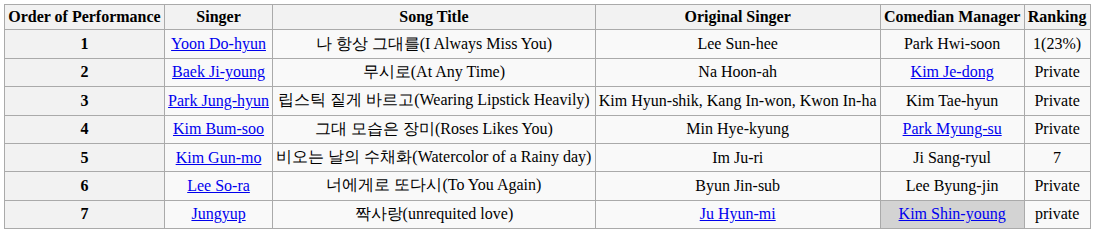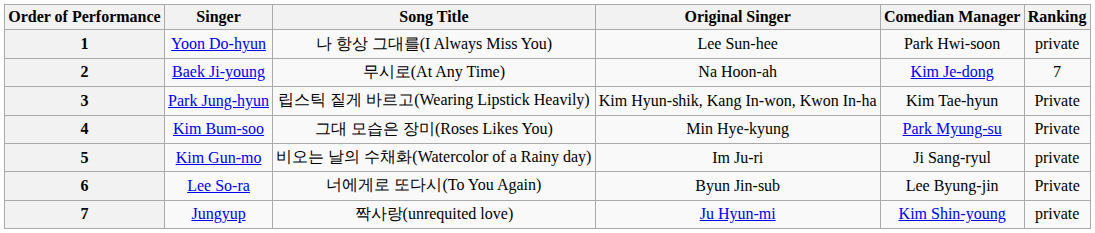Yoon Do-hyun | Ranking: 1(23%) -> private
Baek Ji-young | Ranking: Private -> 7
Kim Gun-mo | Ranking: 7 -> private
Jungyup | Comedian Manager: lightgrey background -> no background
